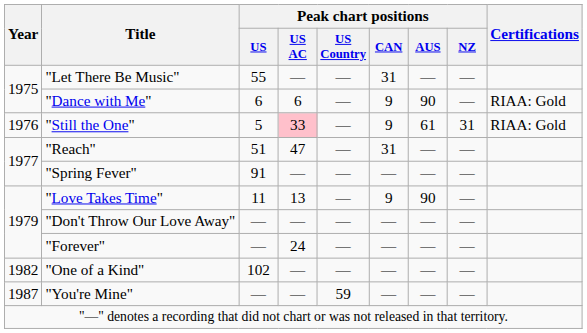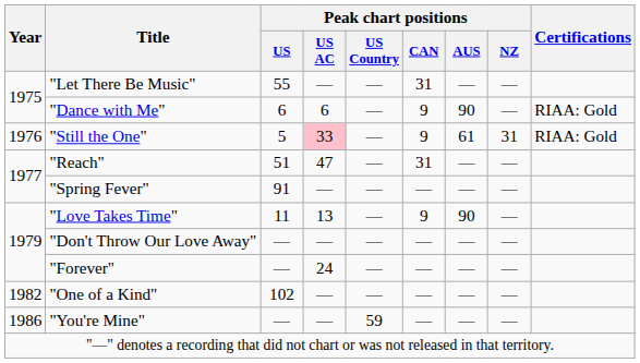"You're Mine" | Year: 1987 -> 1986
